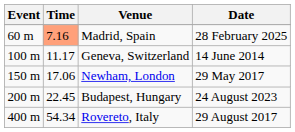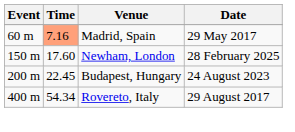Madrid, Spain | Date: 28 February 2025 -> 29 May 2017
- row: 100 m | 11.17 | Geneva, Switzerland | 14 June 2014
Newham, London | Time: 17.06 -> 17.60
Newham, London | Date: 29 May 2017 -> 28 February 2025
